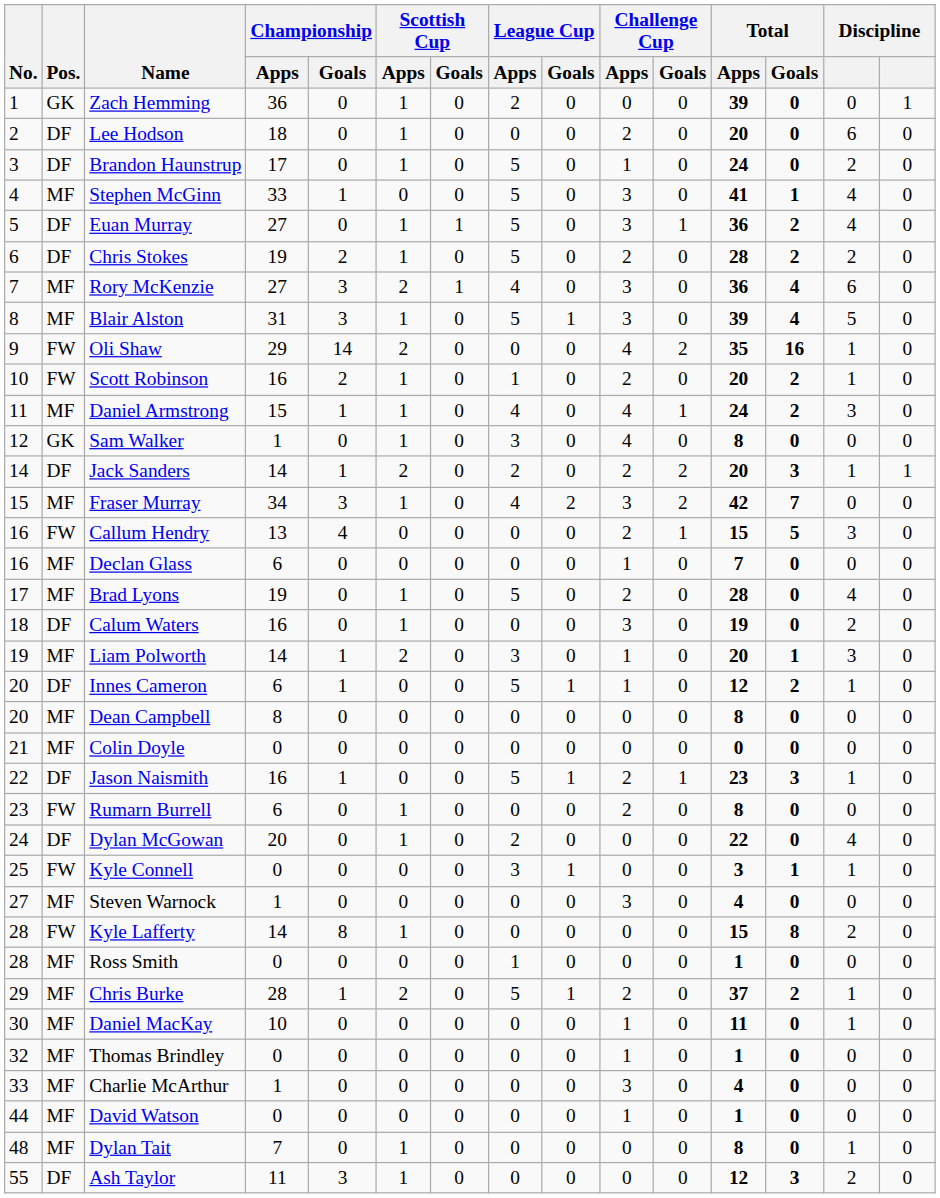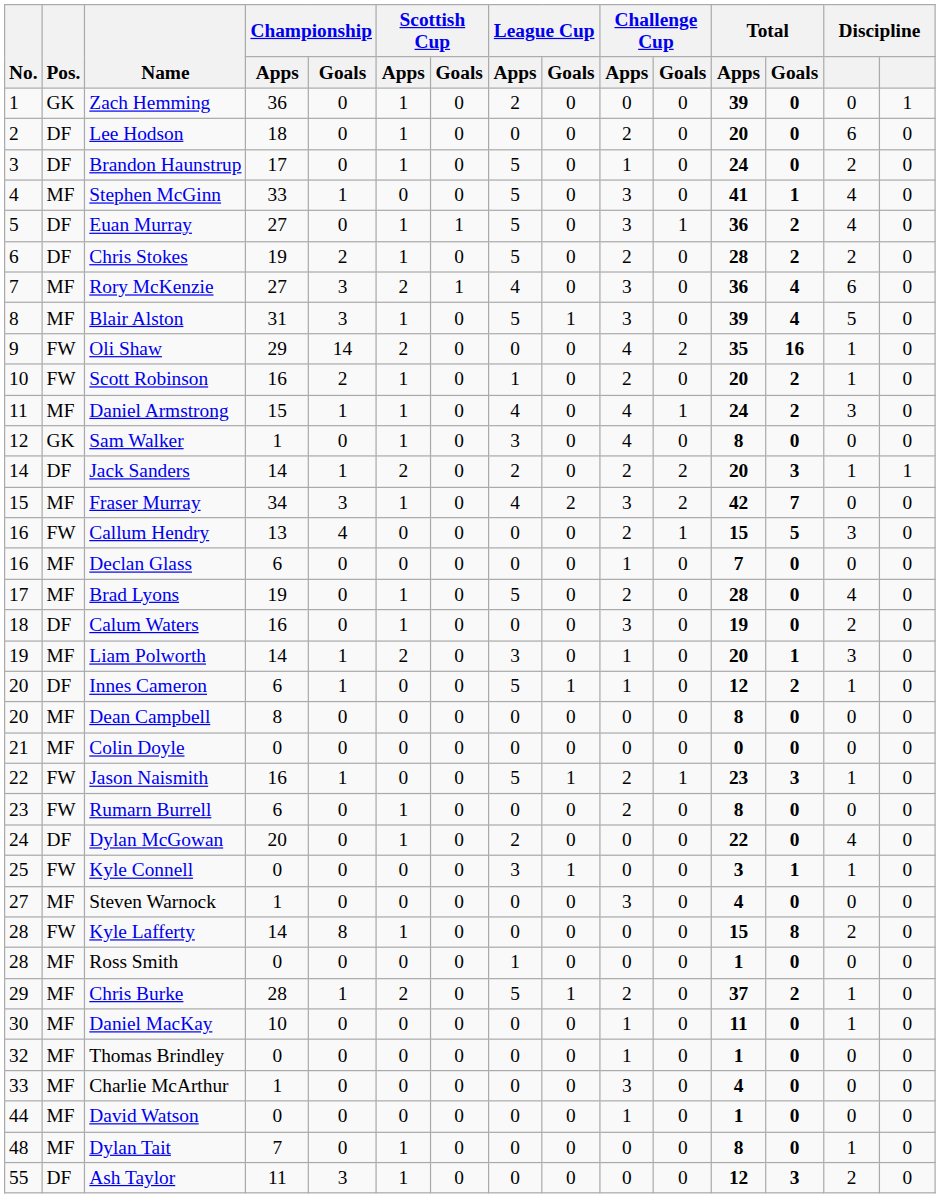Jason Naismith | Pos.: DF -> FW
